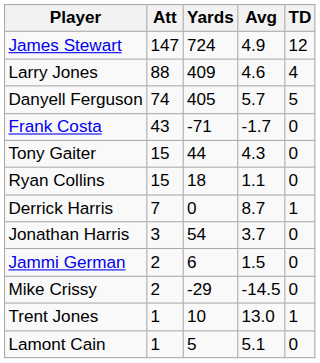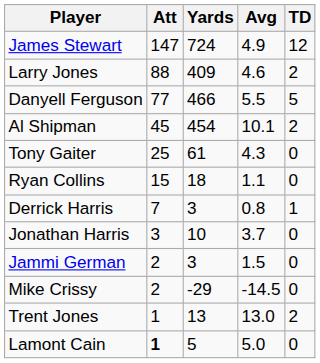Larry Jones | TD: 4 -> 2
Danyell Ferguson | Att: 74 -> 77
Danyell Ferguson | Yards: 405 -> 466
Danyell Ferguson | Avg: 5.7 -> 5.5
+ row: Al Shipman | 45 | 454 | 10.1 | 2
- row: Frank Costa | 43 | -71 | -1.7 | 0
Tony Gaiter | Att: 15 -> 25
Tony Gaiter | Yards: 44 -> 61
Derrick Harris | Yards: 0 -> 3
Derrick Harris | Avg: 8.7 -> 0.8
Jonathan Harris | Yards: 54 -> 10
Jammi German | Yards: 6 -> 3
Trent Jones | Yards: 10 -> 13
Trent Jones | TD: 1 -> 2
Lamont Cain | Att: normal -> bold
Lamont Cain | Avg: 5.1 -> 5.0
